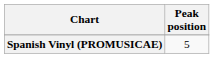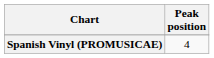Spanish Vinyl (PROMUSICAE) | Peak position: 5 -> 4
